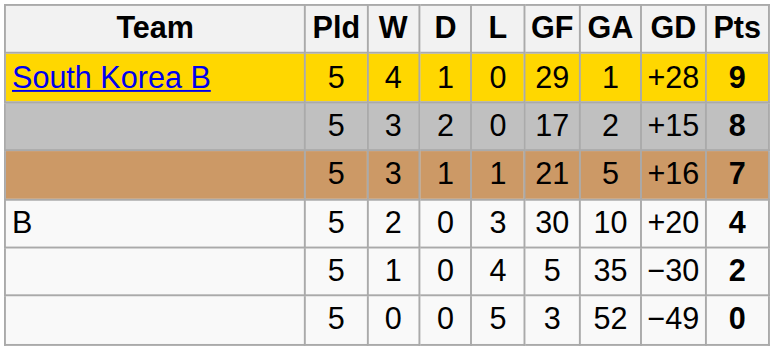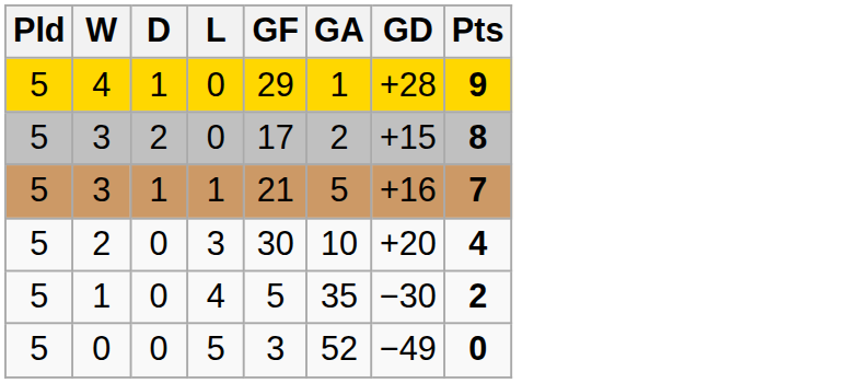- column: Team | South Korea B | B
